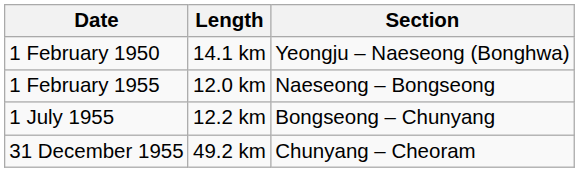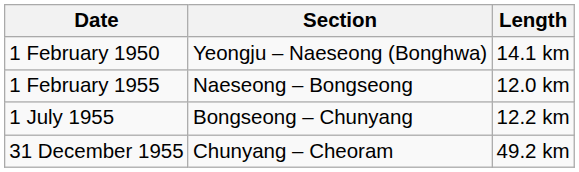columns swapped: Section <-> Length
